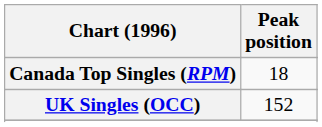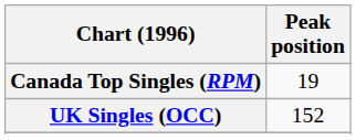Canada Top Singles (RPM) | Peak position: 18 -> 19
